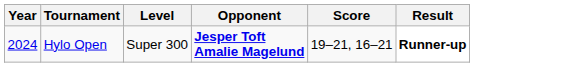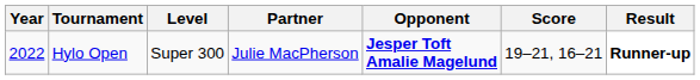+ column: Partner | Julie MacPherson
Hylo Open | Year: 2024 -> 2022
